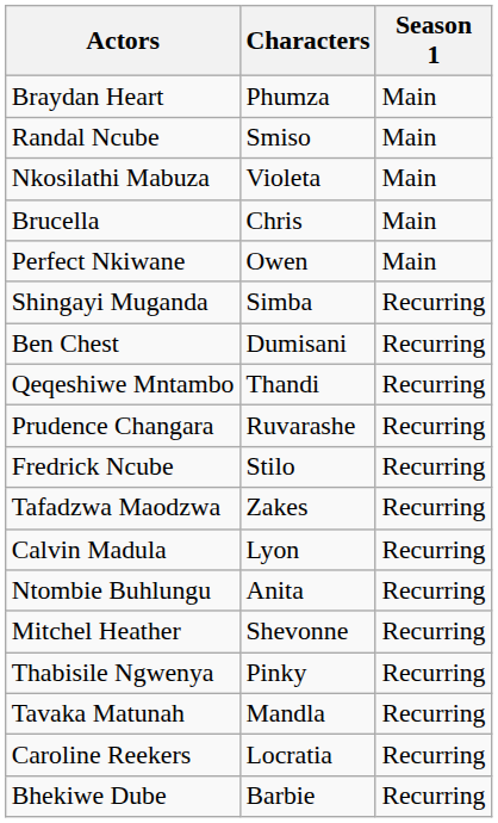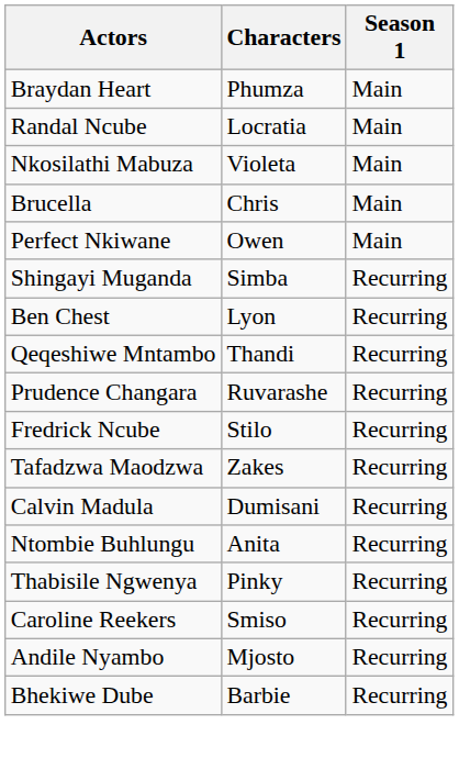Randal Ncube | Characters: Smiso -> Locratia
Ben Chest | Characters: Dumisani -> Lyon
Calvin Madula | Characters: Lyon -> Dumisani
- row: Mitchel Heather | Shevonne | Recurring
- row: Tavaka Matunah | Mandla | Recurring
Caroline Reekers | Characters: Locratia -> Smiso
+ row: Andile Nyambo | Mjosto | Recurring
